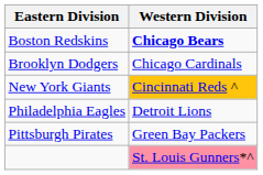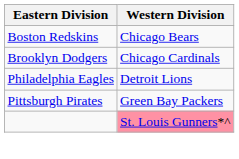Boston Redskins | Western Division: bold -> normal
- row: New York Giants | Cincinnati Reds ^
